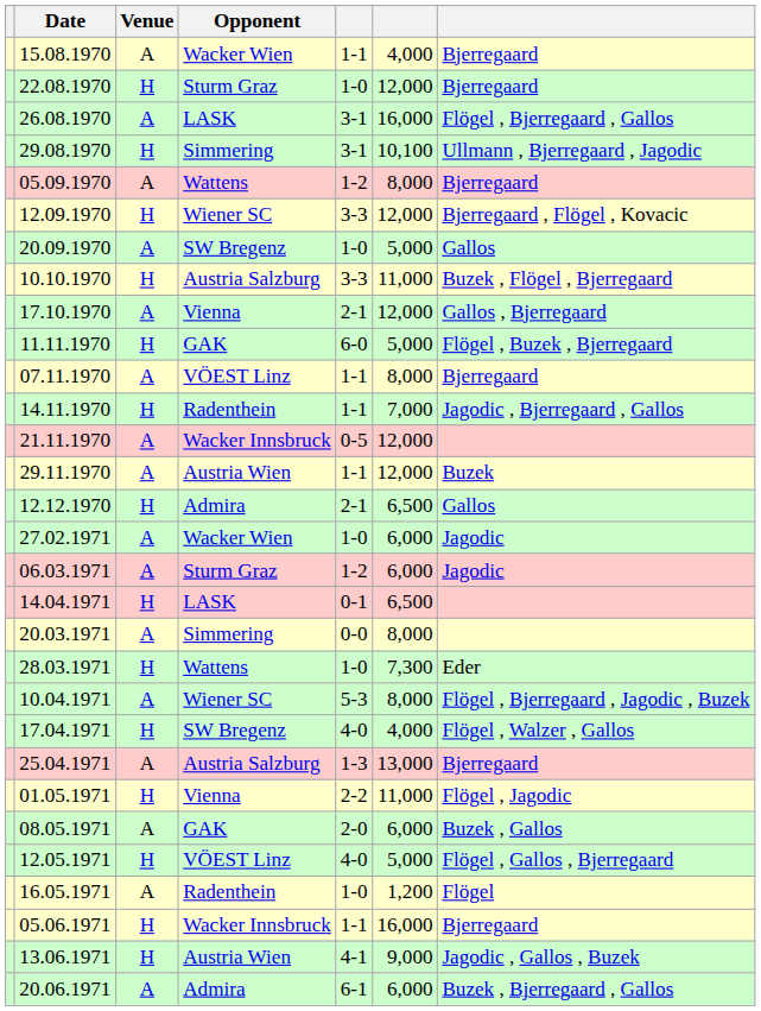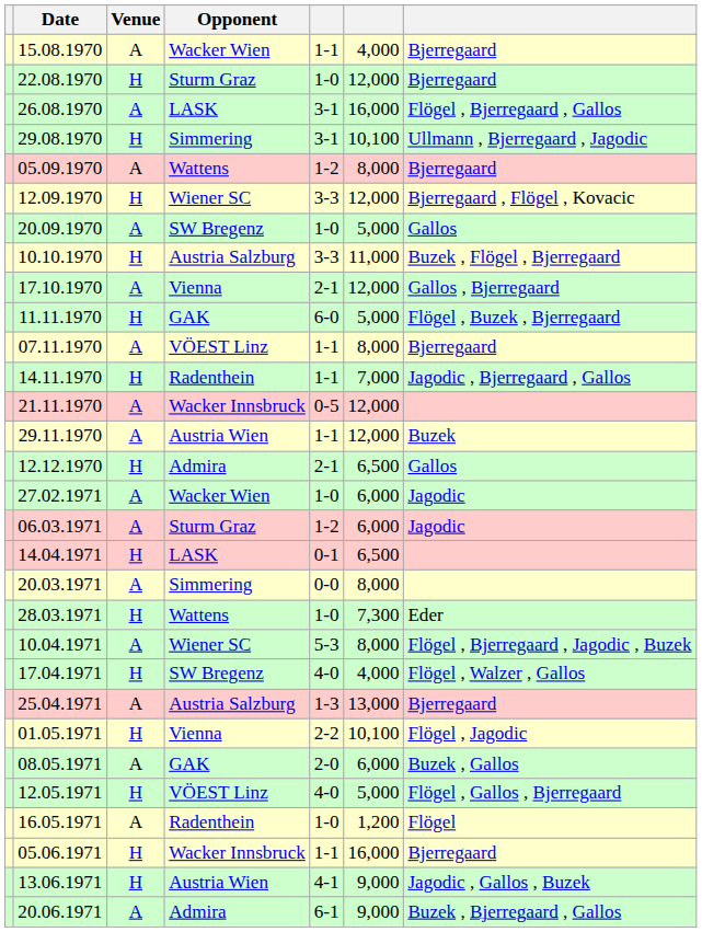01.05.1971 | column 6: 11,000 -> 10,100
20.06.1971 | column 6: 6,000 -> 9,000
